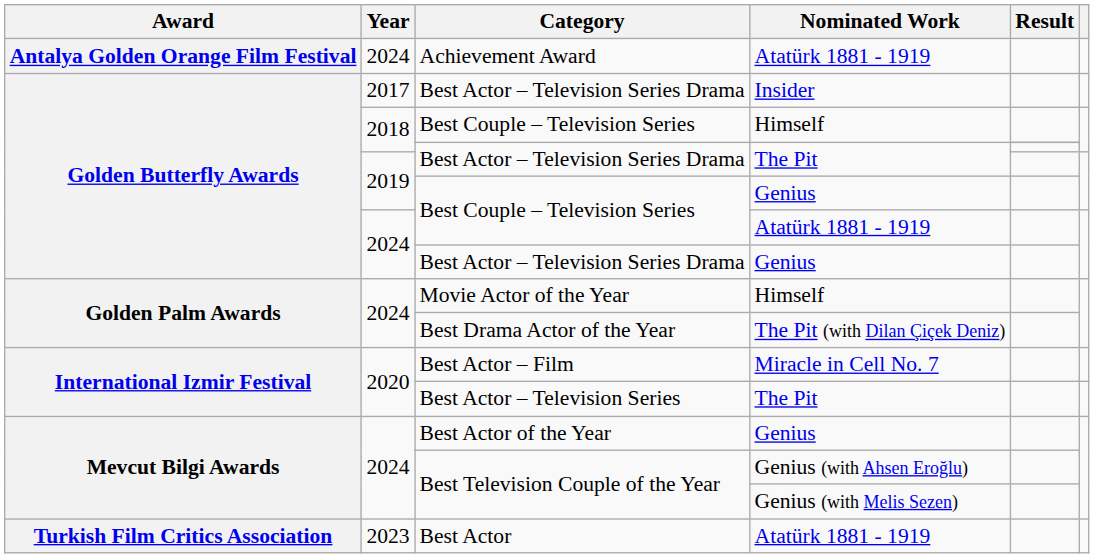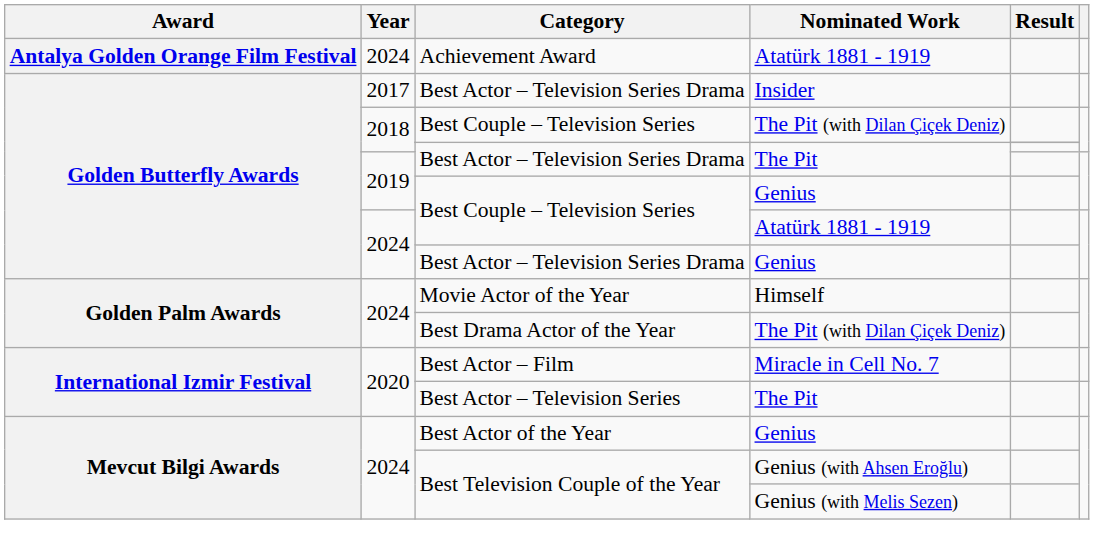2018 / Best Couple – Television Series | Nominated Work: Himself -> The Pit (with Dilan Çiçek Deniz)
- row: Turkish Film Critics Association | 2023 | Best Actor | Atatürk 1881 - 1919
